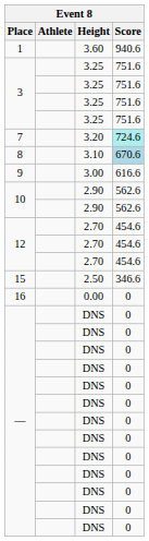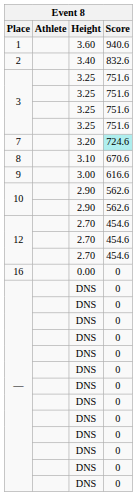+ row: 2 | 3.40 | 832.6
8 | Score: lightblue background -> no background
- row: 15 | 2.50 | 346.6
